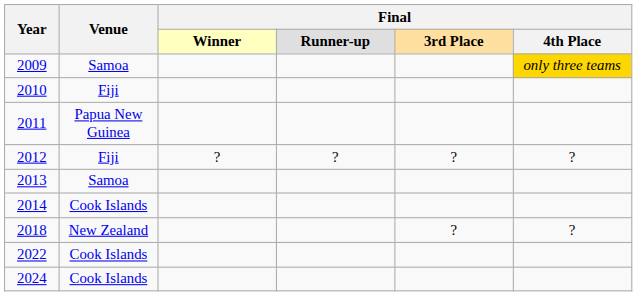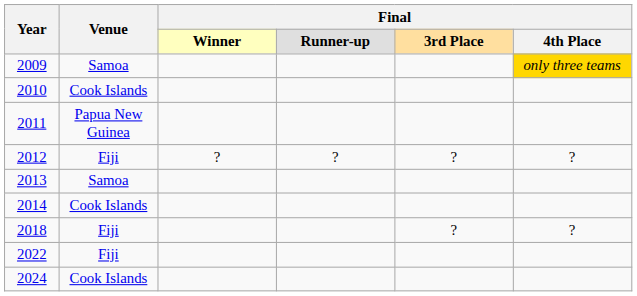2010 | Venue: Fiji -> Cook Islands
2018 | Venue: New Zealand -> Fiji
2022 | Venue: Cook Islands -> Fiji
